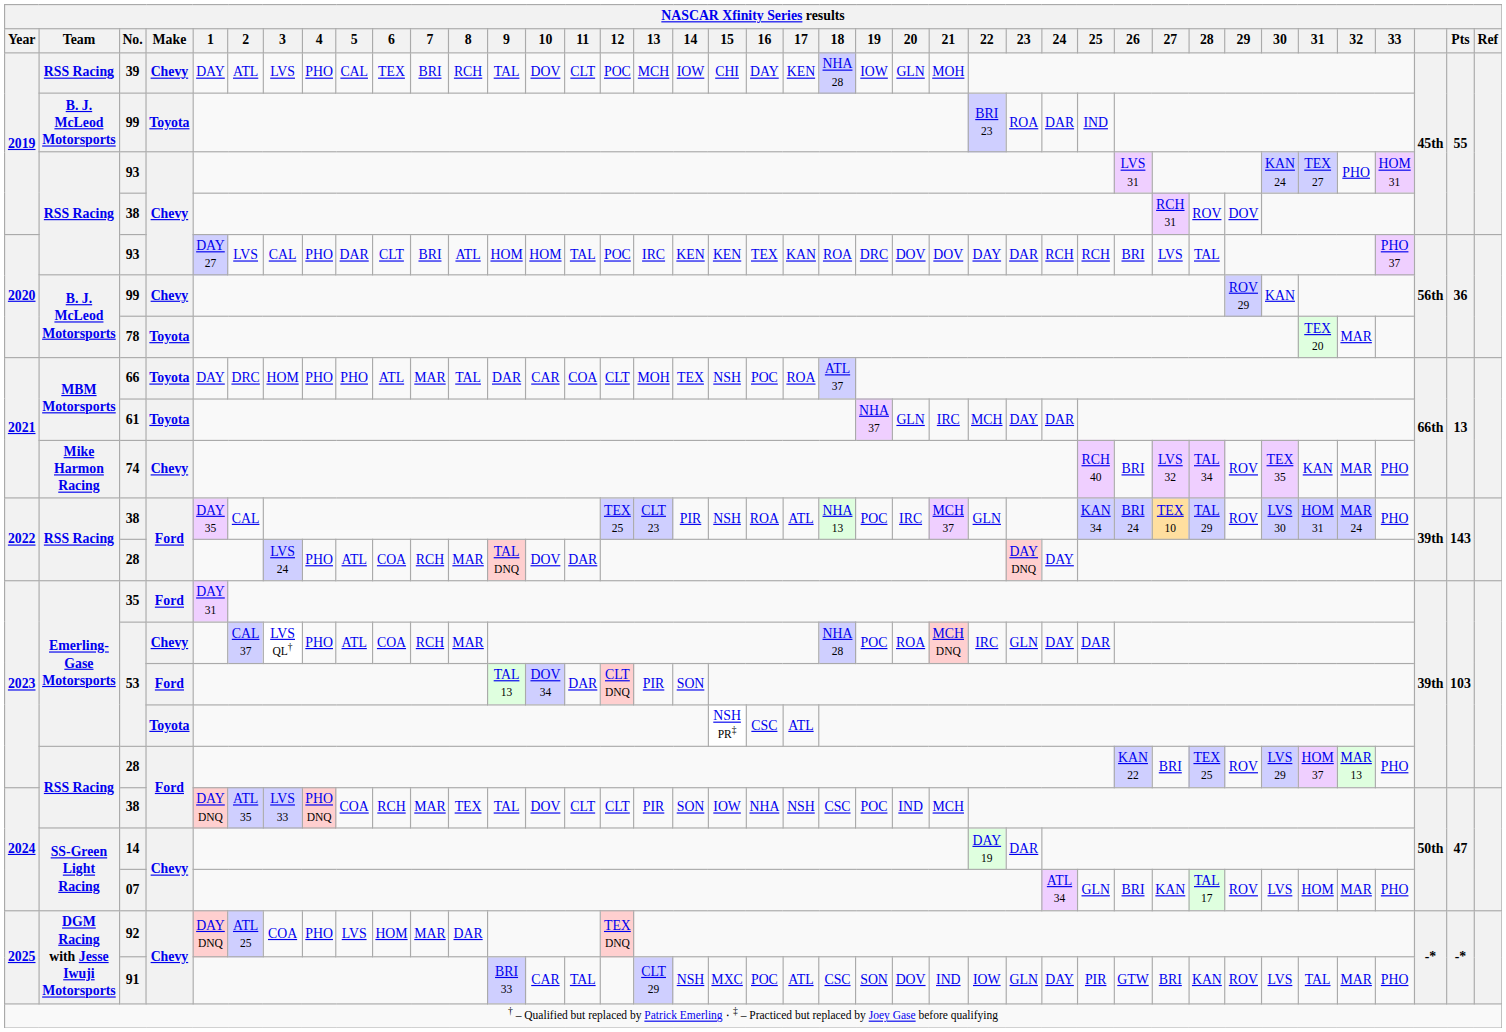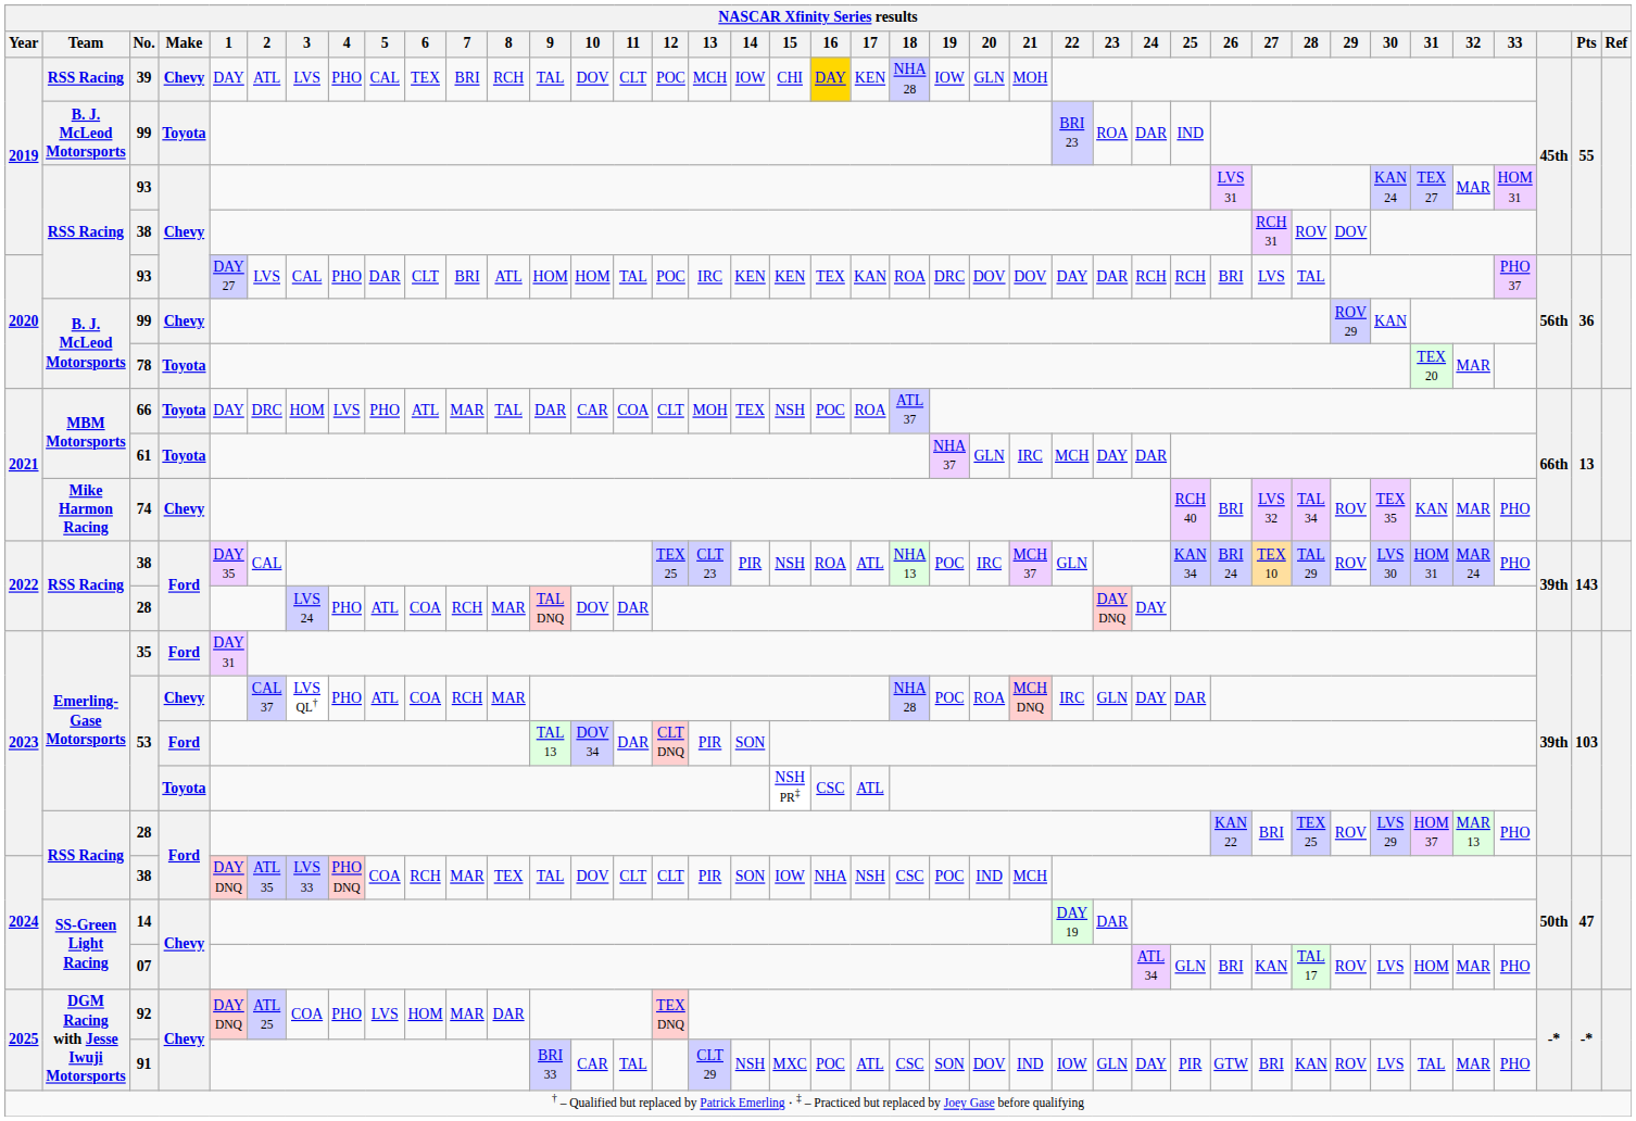39 | NASCAR Xfinity Series results / 16: no background -> gold background
2019 / 93 | NASCAR Xfinity Series results / 32: PHO -> MAR
66 | NASCAR Xfinity Series results / 4: PHO -> LVS
